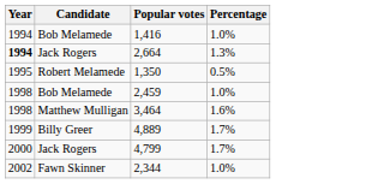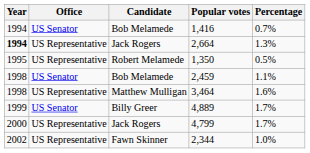+ column: Office | US Senator | US Representative | US Representative | US Senator | US Representative | US Senator | US Representative | US Representative
1,416 | Percentage: 1.0% -> 0.7%
2,459 | Percentage: 1.0% -> 1.1%
